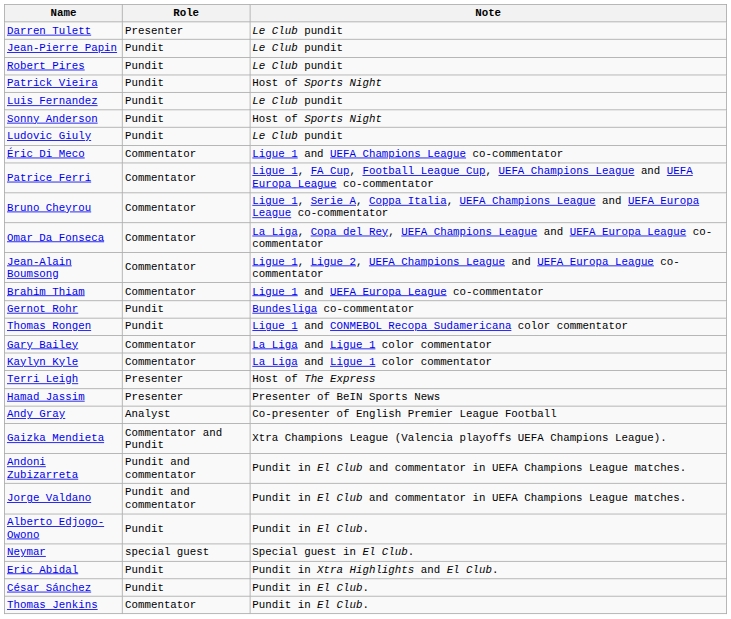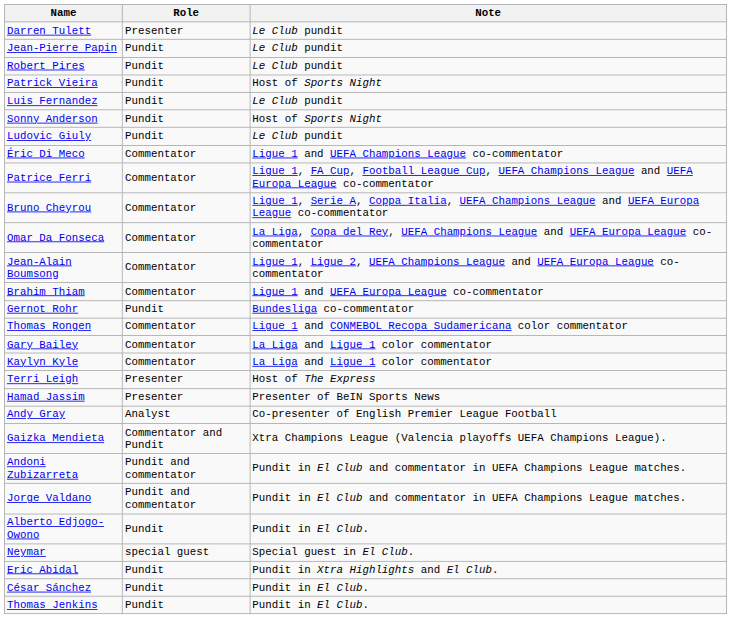Thomas Rongen | Role: Pundit -> Commentator
Thomas Jenkins | Role: Commentator -> Pundit
